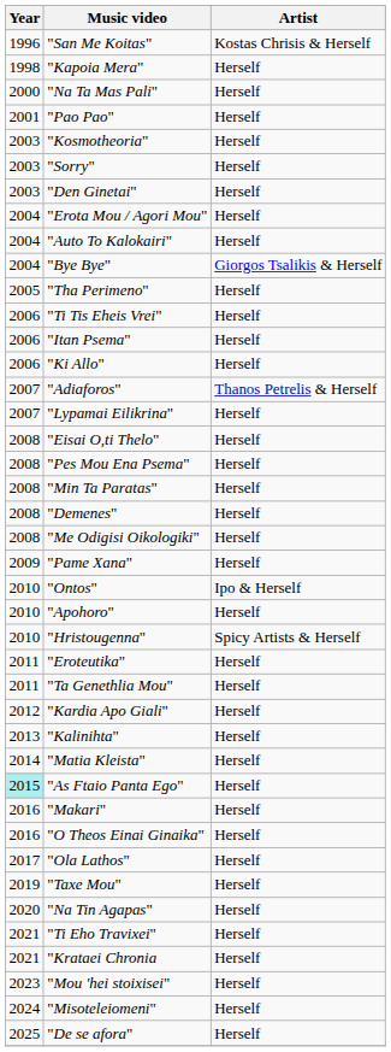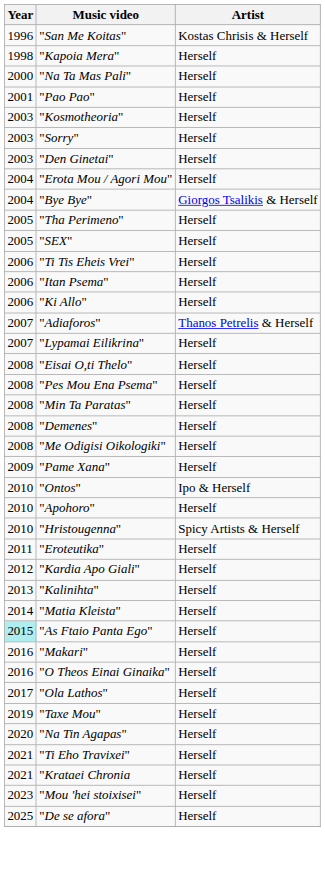- row: 2004 | "Auto To Kalokairi" | Herself
+ row: 2005 | "SEX" | Herself
- row: 2011 | "Ta Genethlia Mou" | Herself
- row: 2024 | "Misoteleiomeni" | Herself
